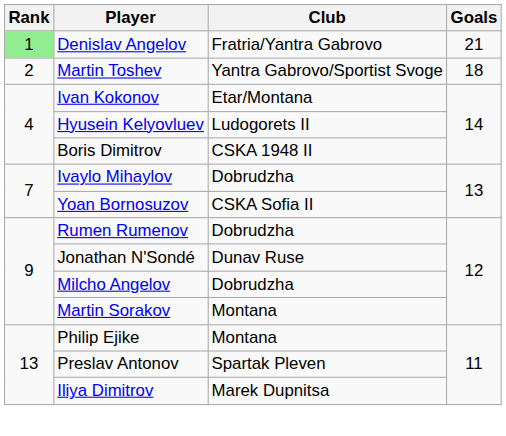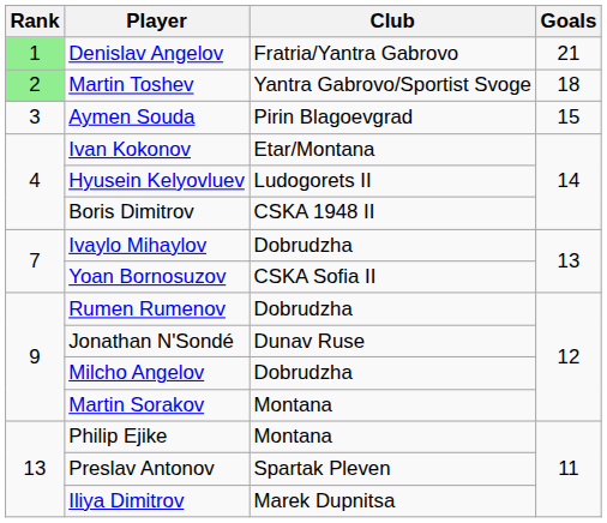Martin Toshev | Rank: no background -> lightgreen background
+ row: 3 | Aymen Souda | Pirin Blagoevgrad | 15
